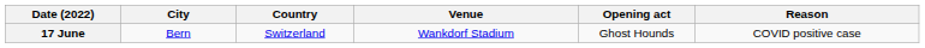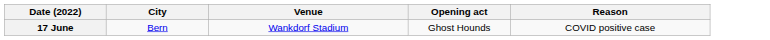- column: Country | Switzerland
